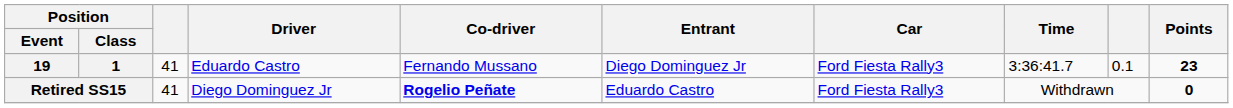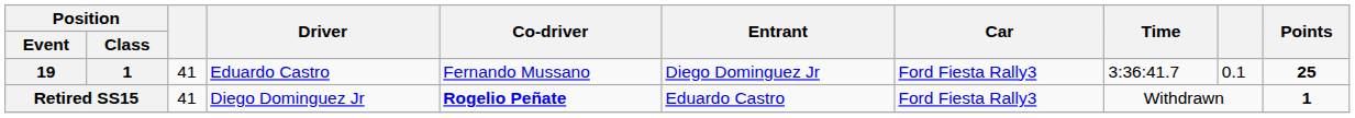19 | Points: 23 -> 25
Retired SS15 | Points: 0 -> 1
